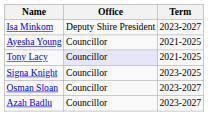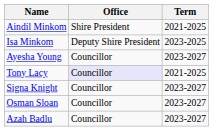+ row: Aindil Minkom | Shire President | 2021-2025
Isa Minkom | Term: 2023-2027 -> 2023-2025
Ayesha Young | Term: 2021-2025 -> 2023-2027
Signa Knight | Term: 2023-2025 -> 2023-2027
